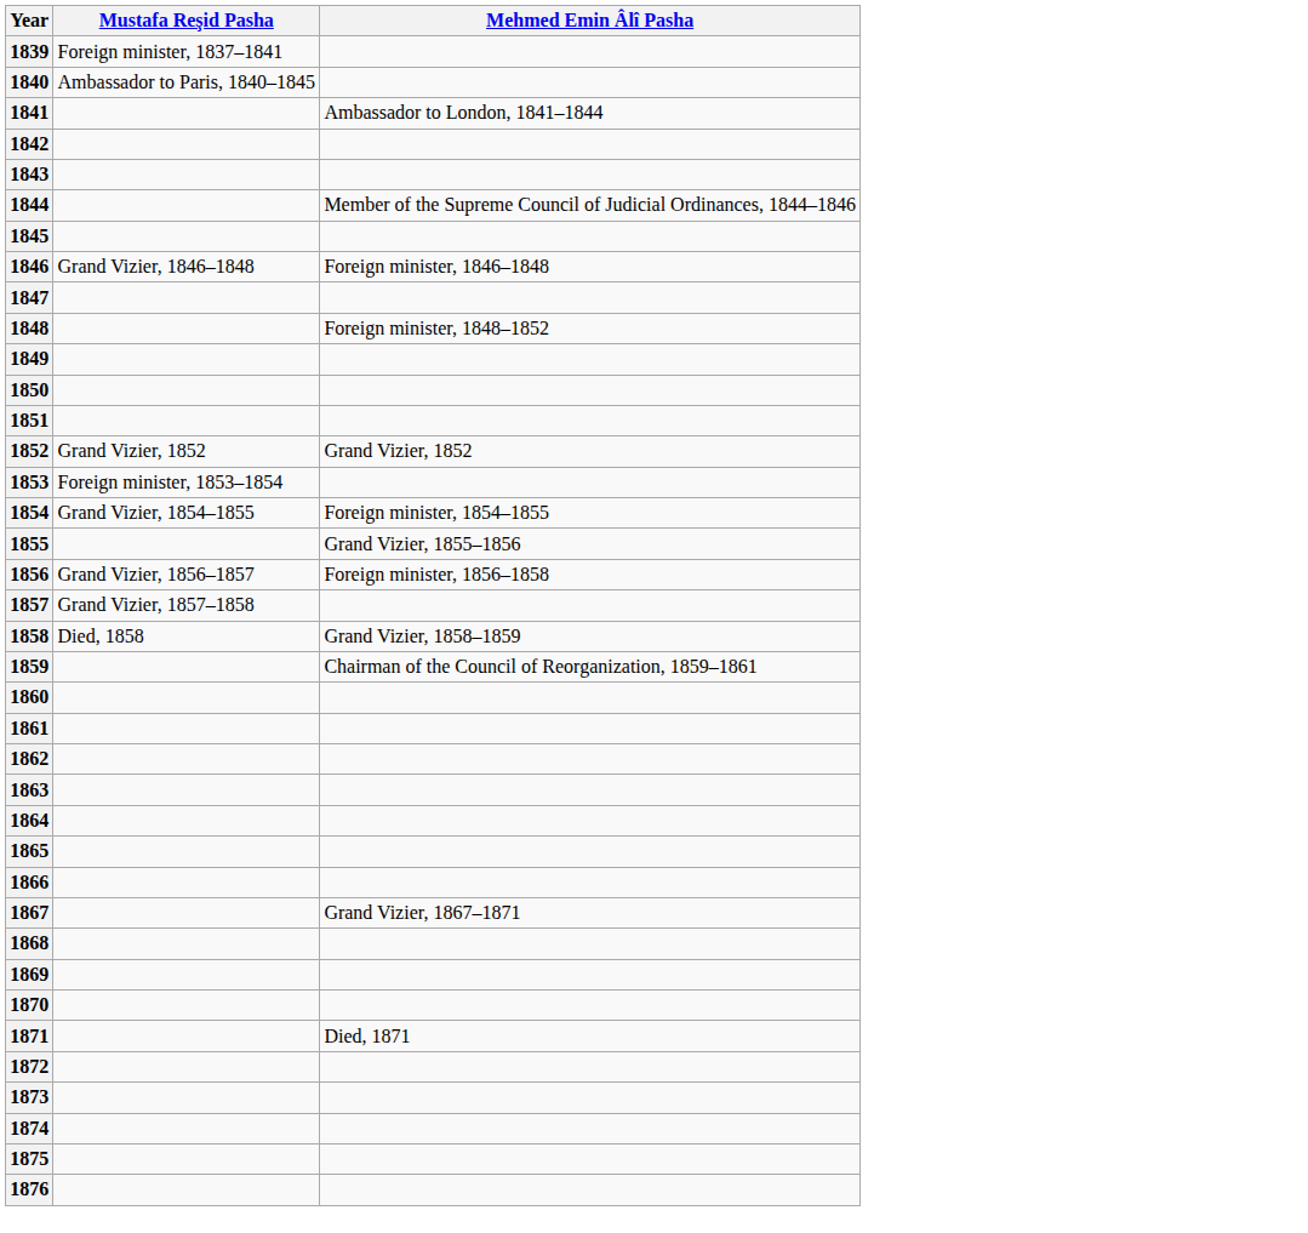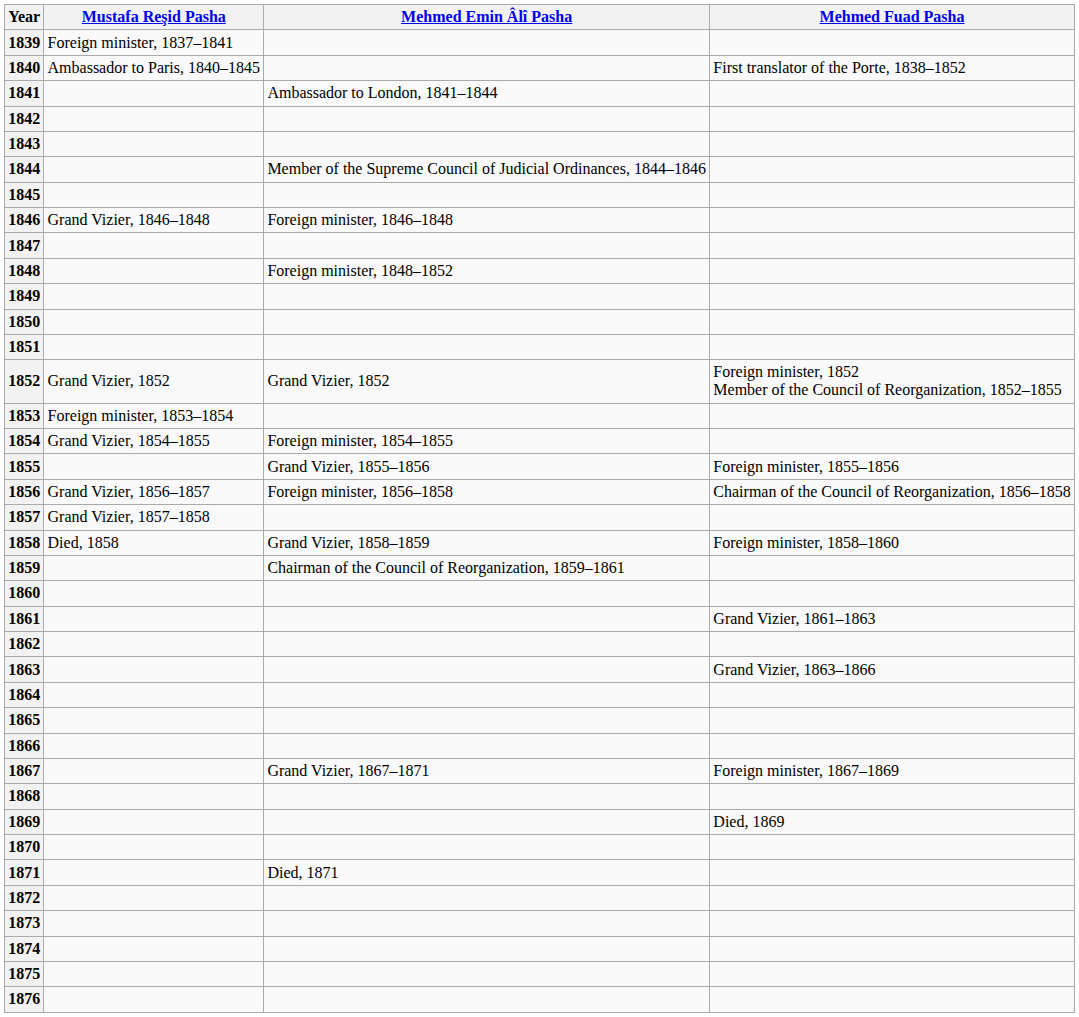+ column: Mehmed Fuad Pasha | First translator of the Porte, 1838–1852 | Foreign minister, 1852 Member of the Council of Reorganization, 1852–1855 | Foreign minister, 1855–1856 | Chairman of the Council of Reorganization, 1856–1858 | Foreign minister, 1858–1860 | Grand Vizier, 1861–1863 | Grand Vizier, 1863–1866 | Foreign minister, 1867–1869 | Died, 1869
